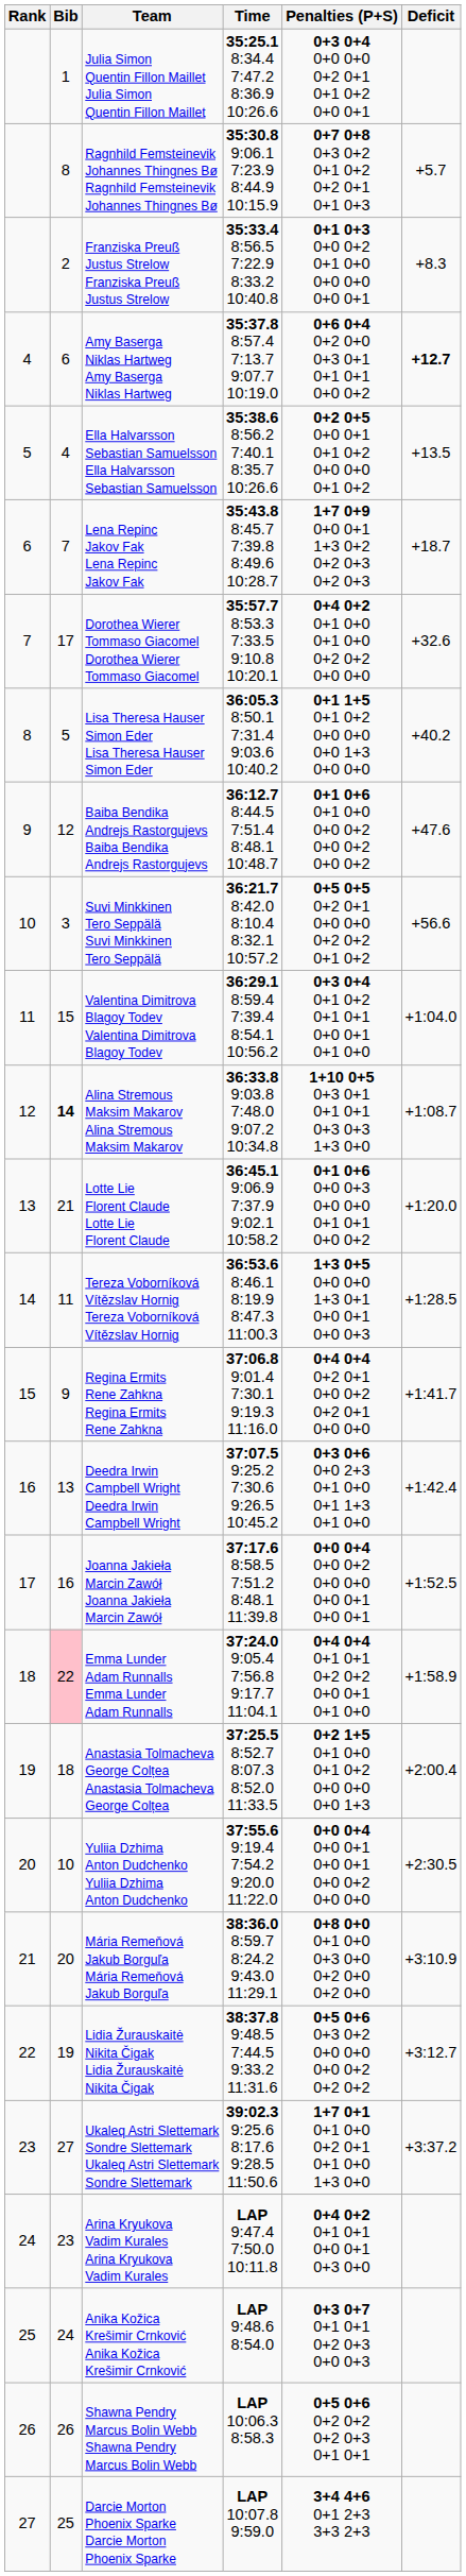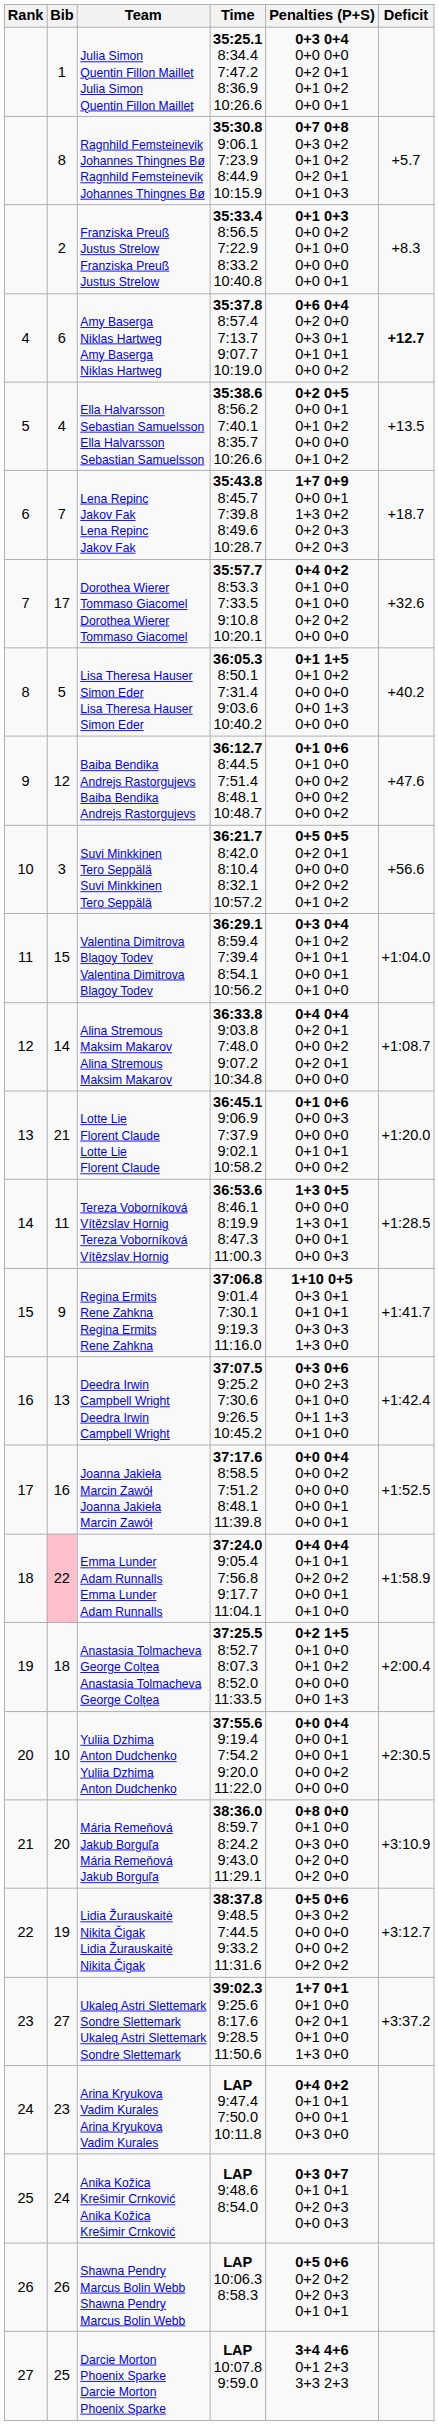Alina Stremous Maksim Makarov Alina Stremous Maksim Makarov | Bib: bold -> normal
Alina Stremous Maksim Makarov Alina Stremous Maksim Makarov | Penalties (P+S): 1+10 0+5 0+3 0+1 0+1 0+1 0+3 0+3 1+3 0+0 -> 0+4 0+4 0+2 0+1 0+0 0+2 0+2 0+1 0+0 0+0
Regina Ermits Rene Zahkna Regina Ermits Rene Zahkna | Penalties (P+S): 0+4 0+4 0+2 0+1 0+0 0+2 0+2 0+1 0+0 0+0 -> 1+10 0+5 0+3 0+1 0+1 0+1 0+3 0+3 1+3 0+0
